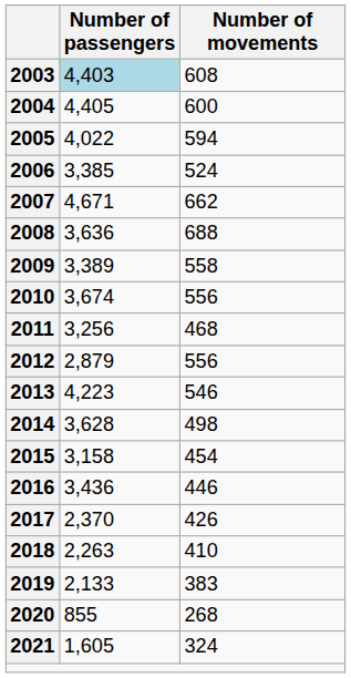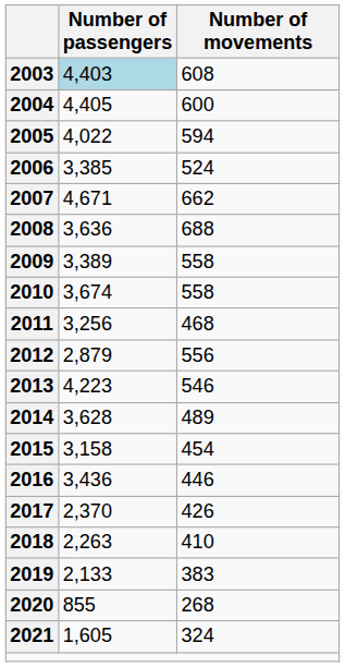2010 | Number of movements: 556 -> 558
2014 | Number of movements: 498 -> 489
